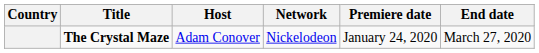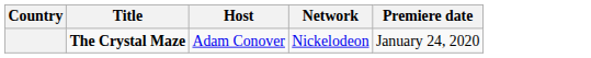- column: End date | March 27, 2020
